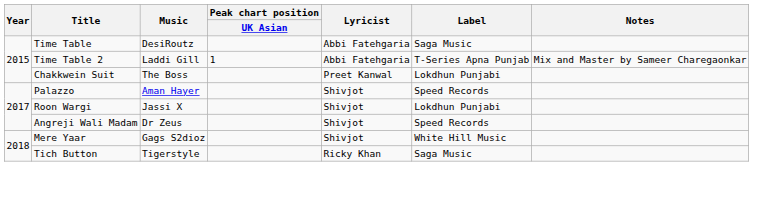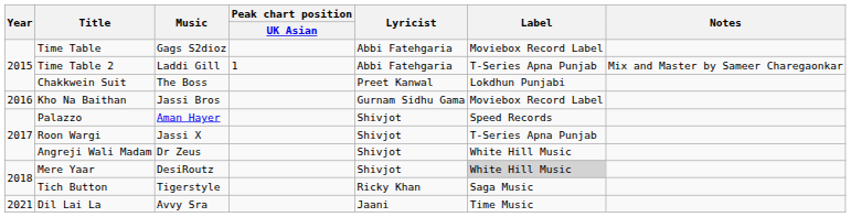Time Table | Music: DesiRoutz -> Gags S2dioz
Time Table | Label: Saga Music -> Moviebox Record Label
+ row: 2016 | Kho Na Baithan | Jassi Bros | Gurnam Sidhu Gama | Moviebox Record Label
Roon Wargi | Label: Lokdhun Punjabi -> T-Series Apna Punjab
Angreji Wali Madam | Label: Speed Records -> White Hill Music
Mere Yaar | Music: Gags S2dioz -> DesiRoutz
Mere Yaar | Label: no background -> lightgrey background
+ row: 2021 | Dil Lai La | Avvy Sra | Jaani | Time Music
